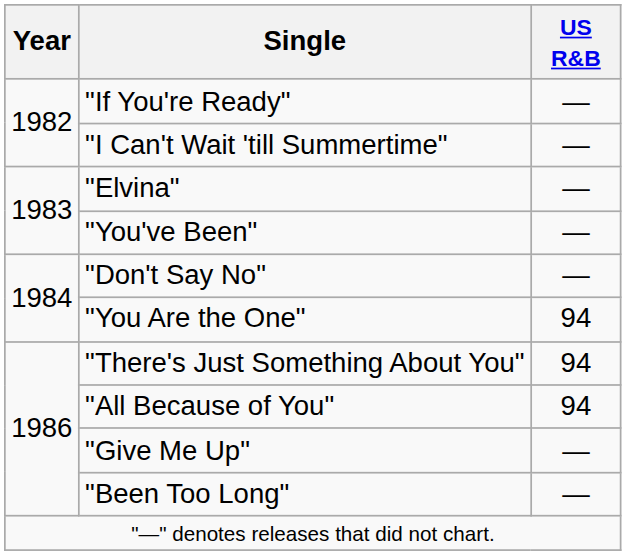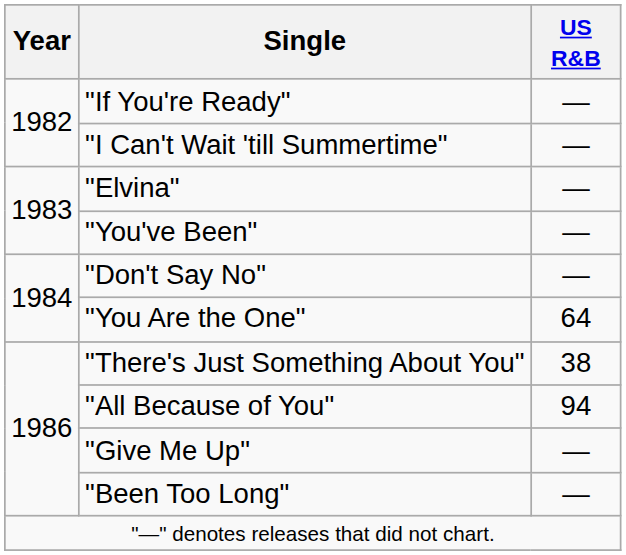"You Are the One" | US R&B: 94 -> 64
"There's Just Something About You" | US R&B: 94 -> 38
